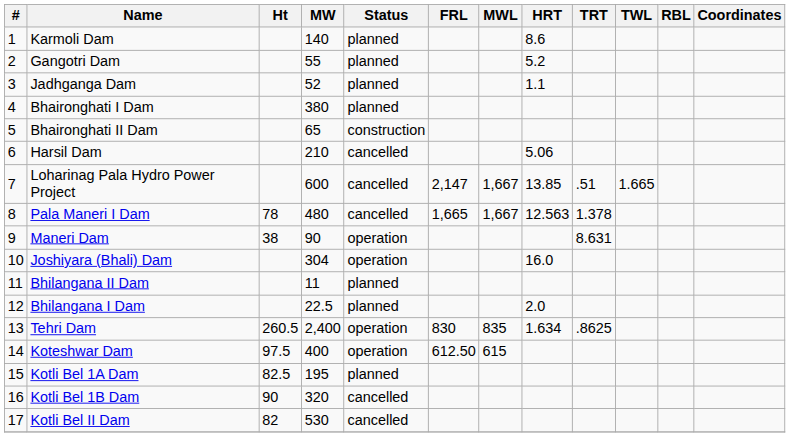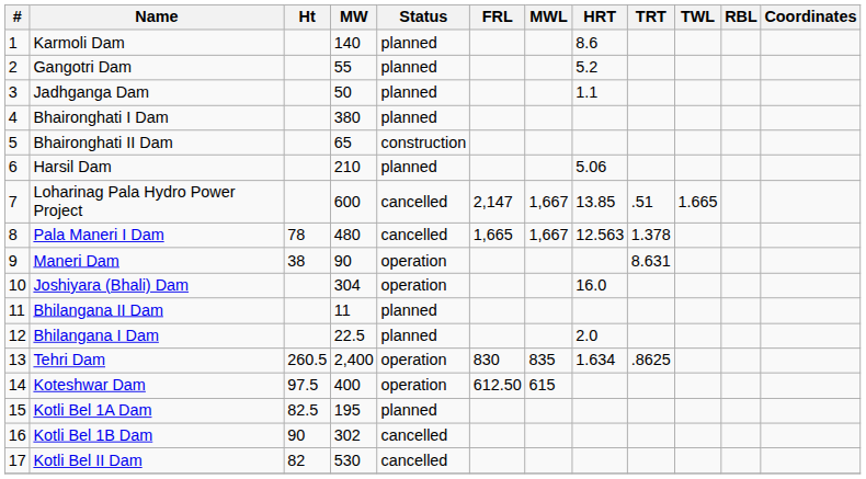Jadhganga Dam | MW: 52 -> 50
Harsil Dam | Status: cancelled -> planned
Kotli Bel 1B Dam | MW: 320 -> 302
